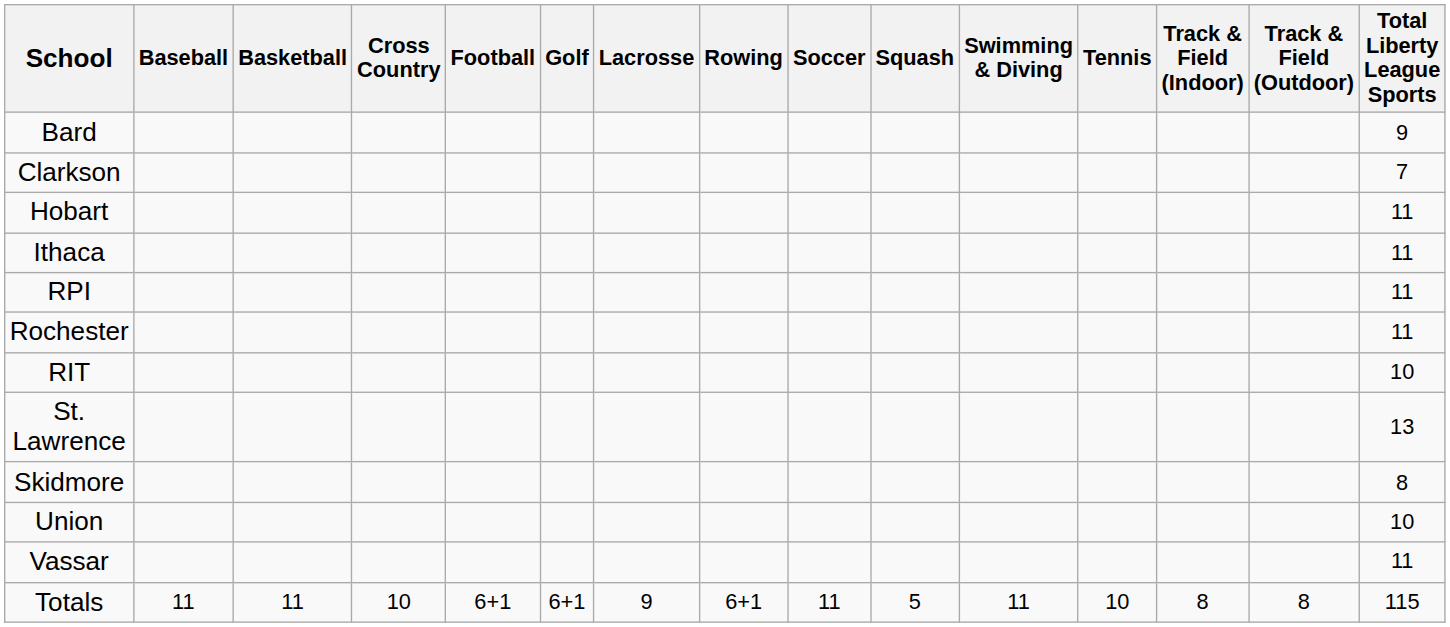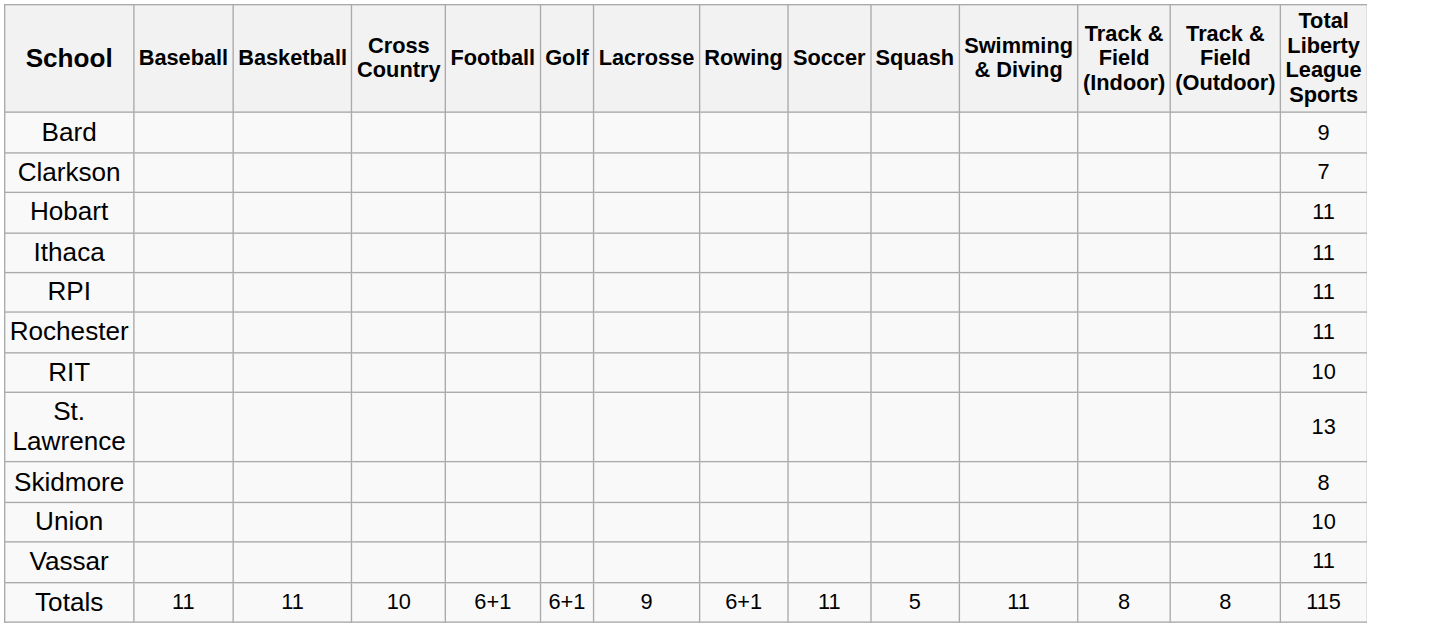- column: Tennis | 10
